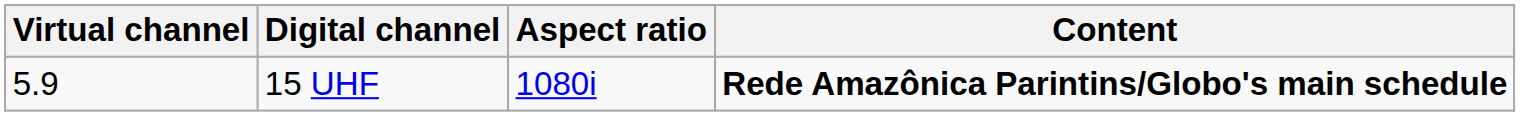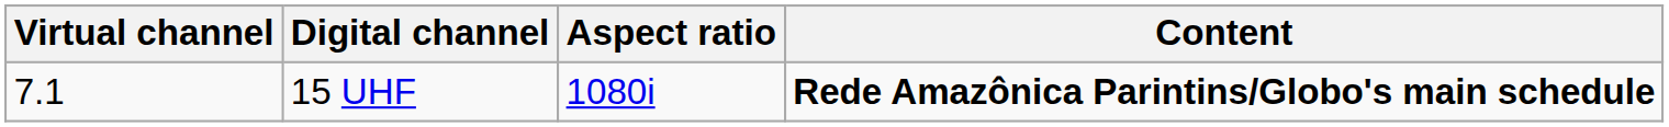15 UHF | Virtual channel: 5.9 -> 7.1
